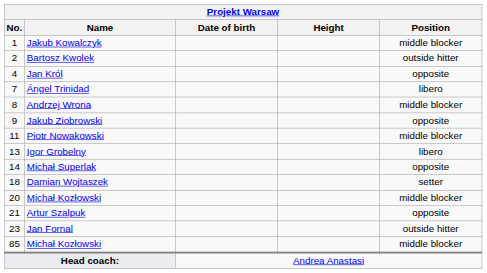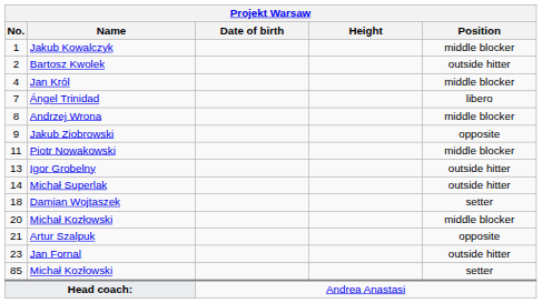Jan Król | Position: opposite -> middle blocker
Igor Grobelny | Position: libero -> outside hitter
Michał Superlak | Position: opposite -> outside hitter
85 / Michał Kozłowski | Position: middle blocker -> setter
